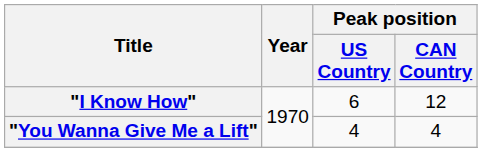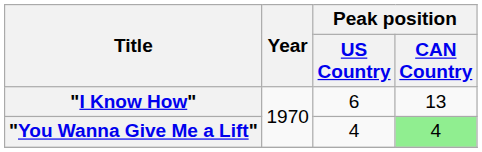"I Know How" | Peak position / CAN Country: 12 -> 13
"You Wanna Give Me a Lift" | Peak position / CAN Country: no background -> lightgreen background
